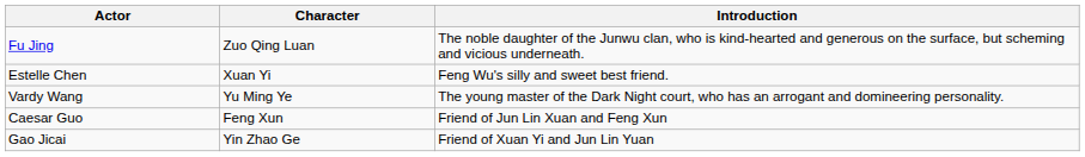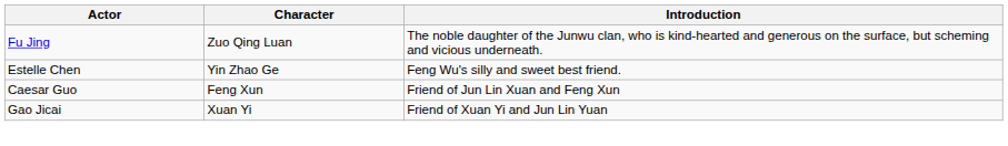Estelle Chen | Character: Xuan Yi -> Yin Zhao Ge
- row: Vardy Wang | Yu Ming Ye | The young master of the Dark Night court, who has an arrogant and domineering personality.
Gao Jicai | Character: Yin Zhao Ge -> Xuan Yi
